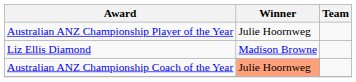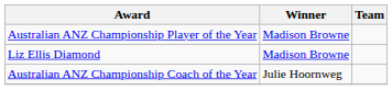Australian ANZ Championship Player of the Year | Winner: Julie Hoornweg -> Madison Browne
Australian ANZ Championship Coach of the Year | Winner: lightsalmon background -> no background
